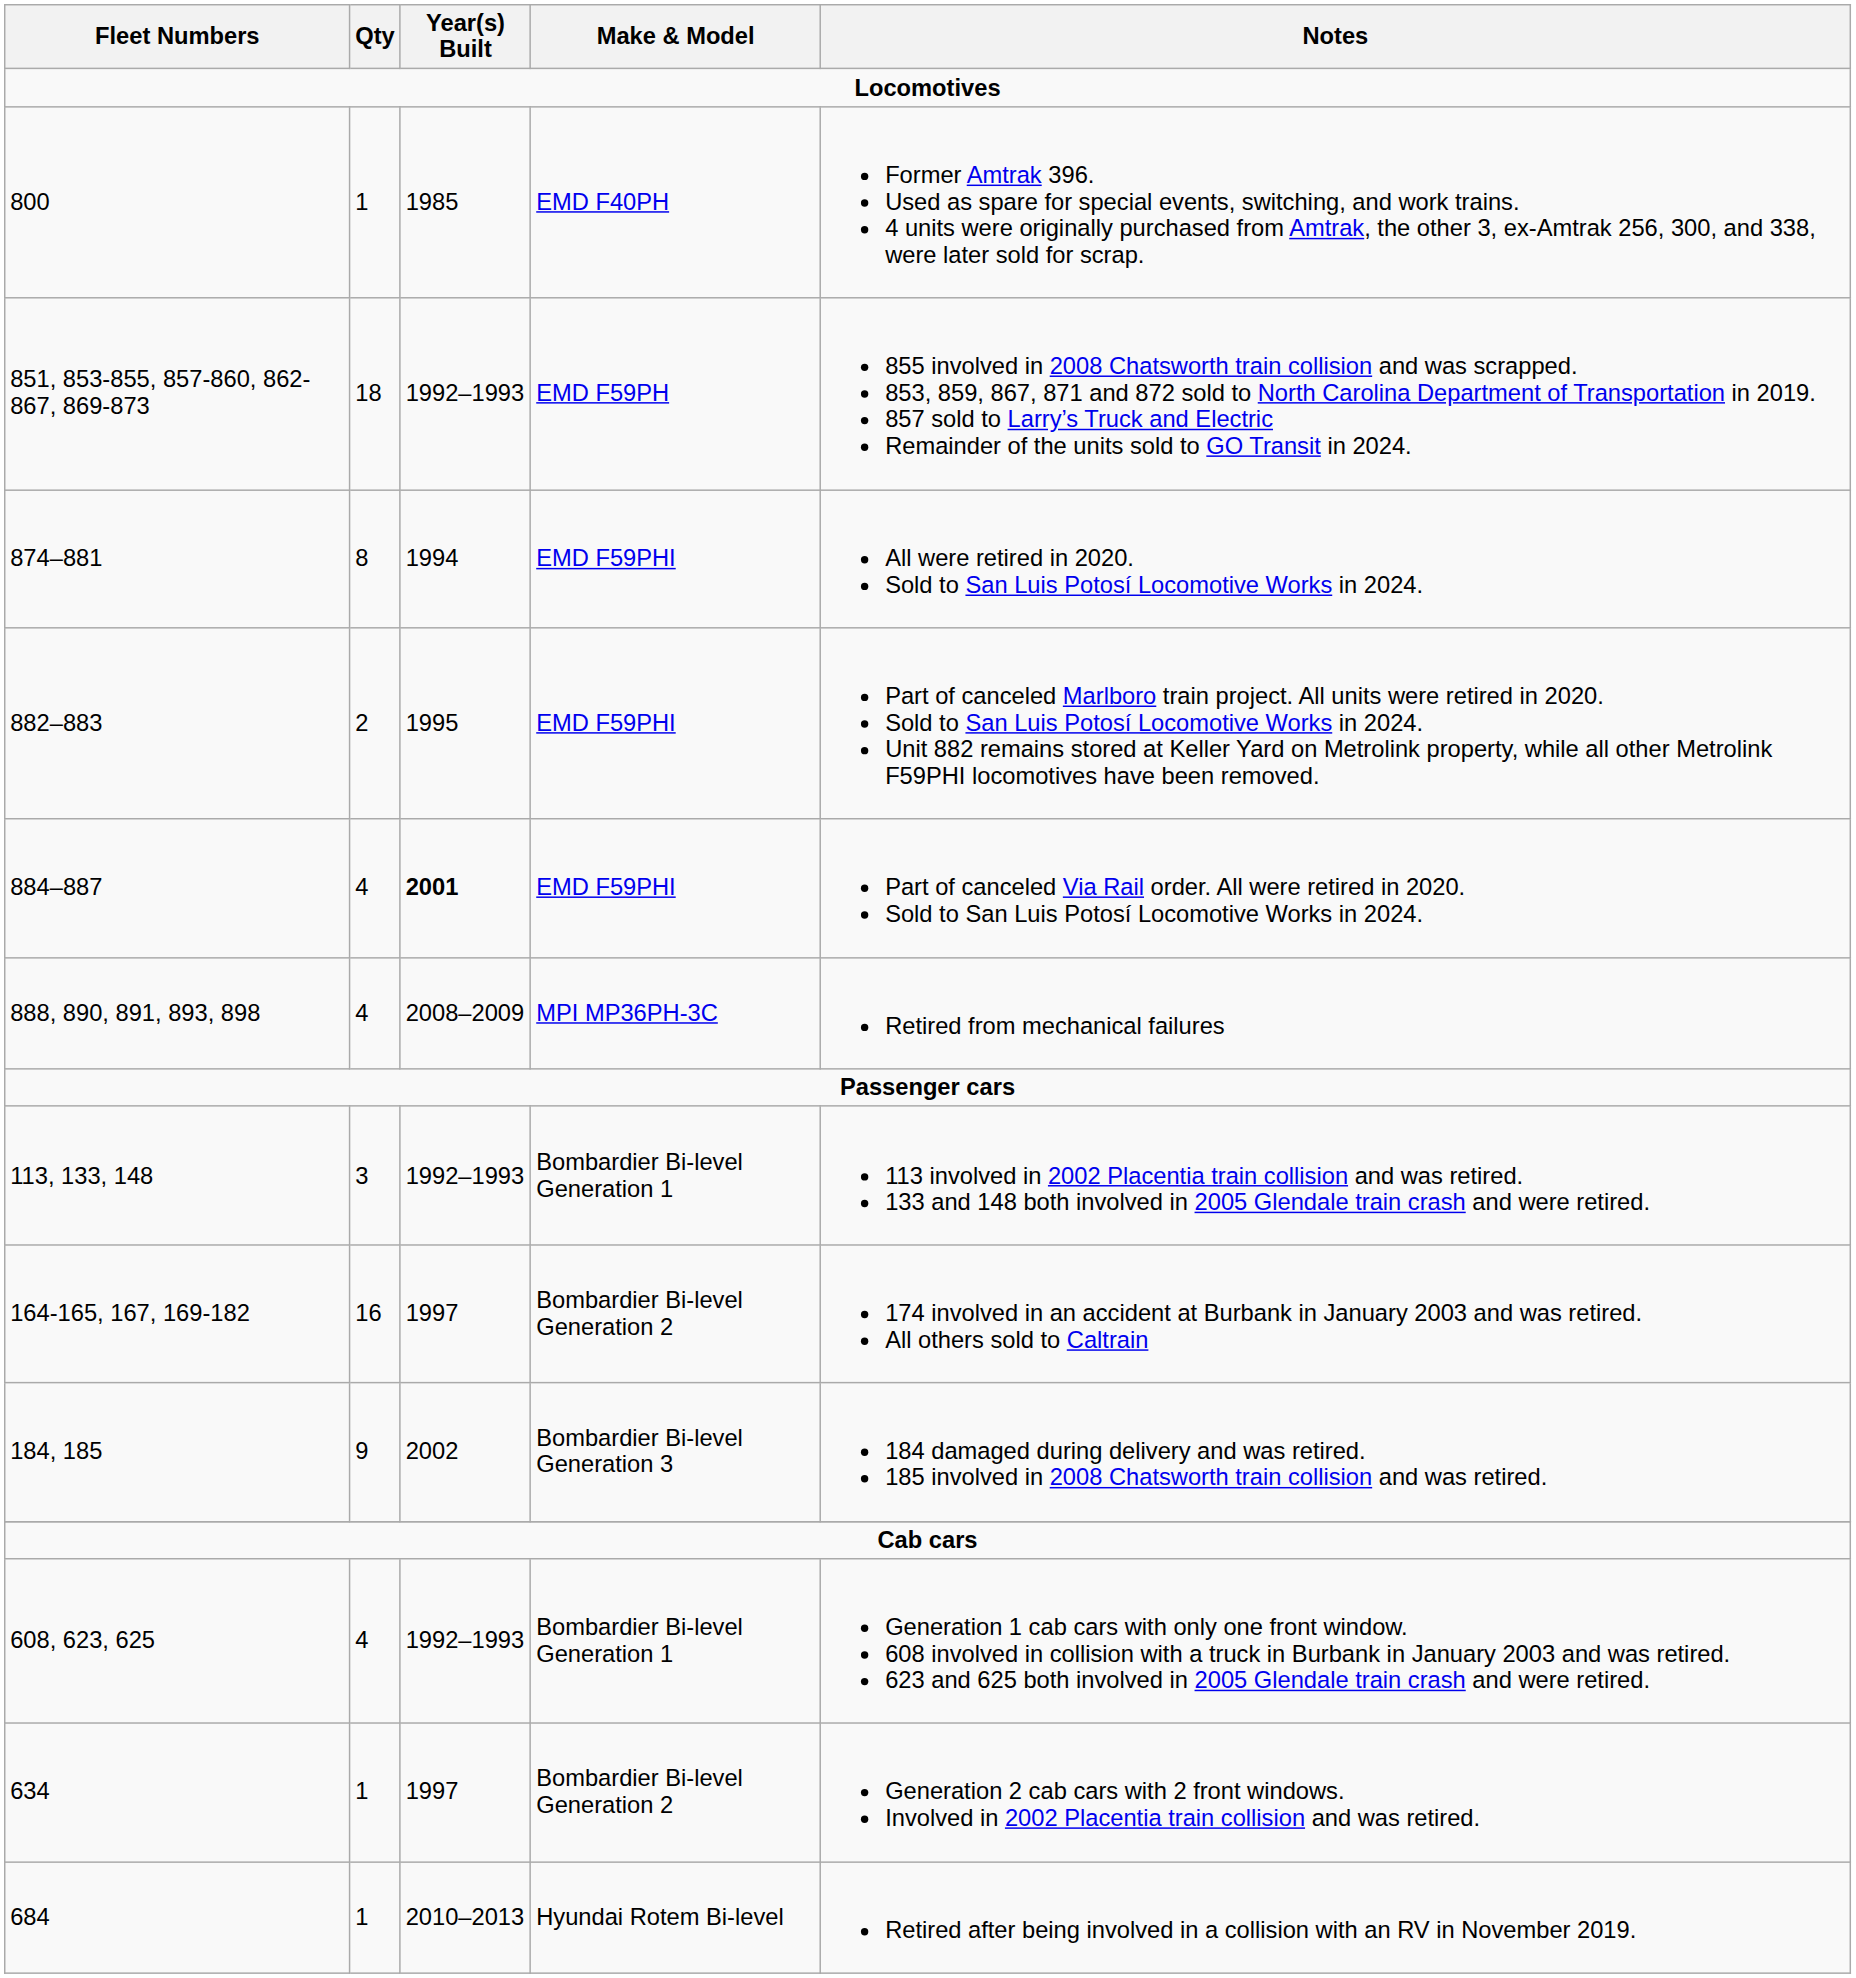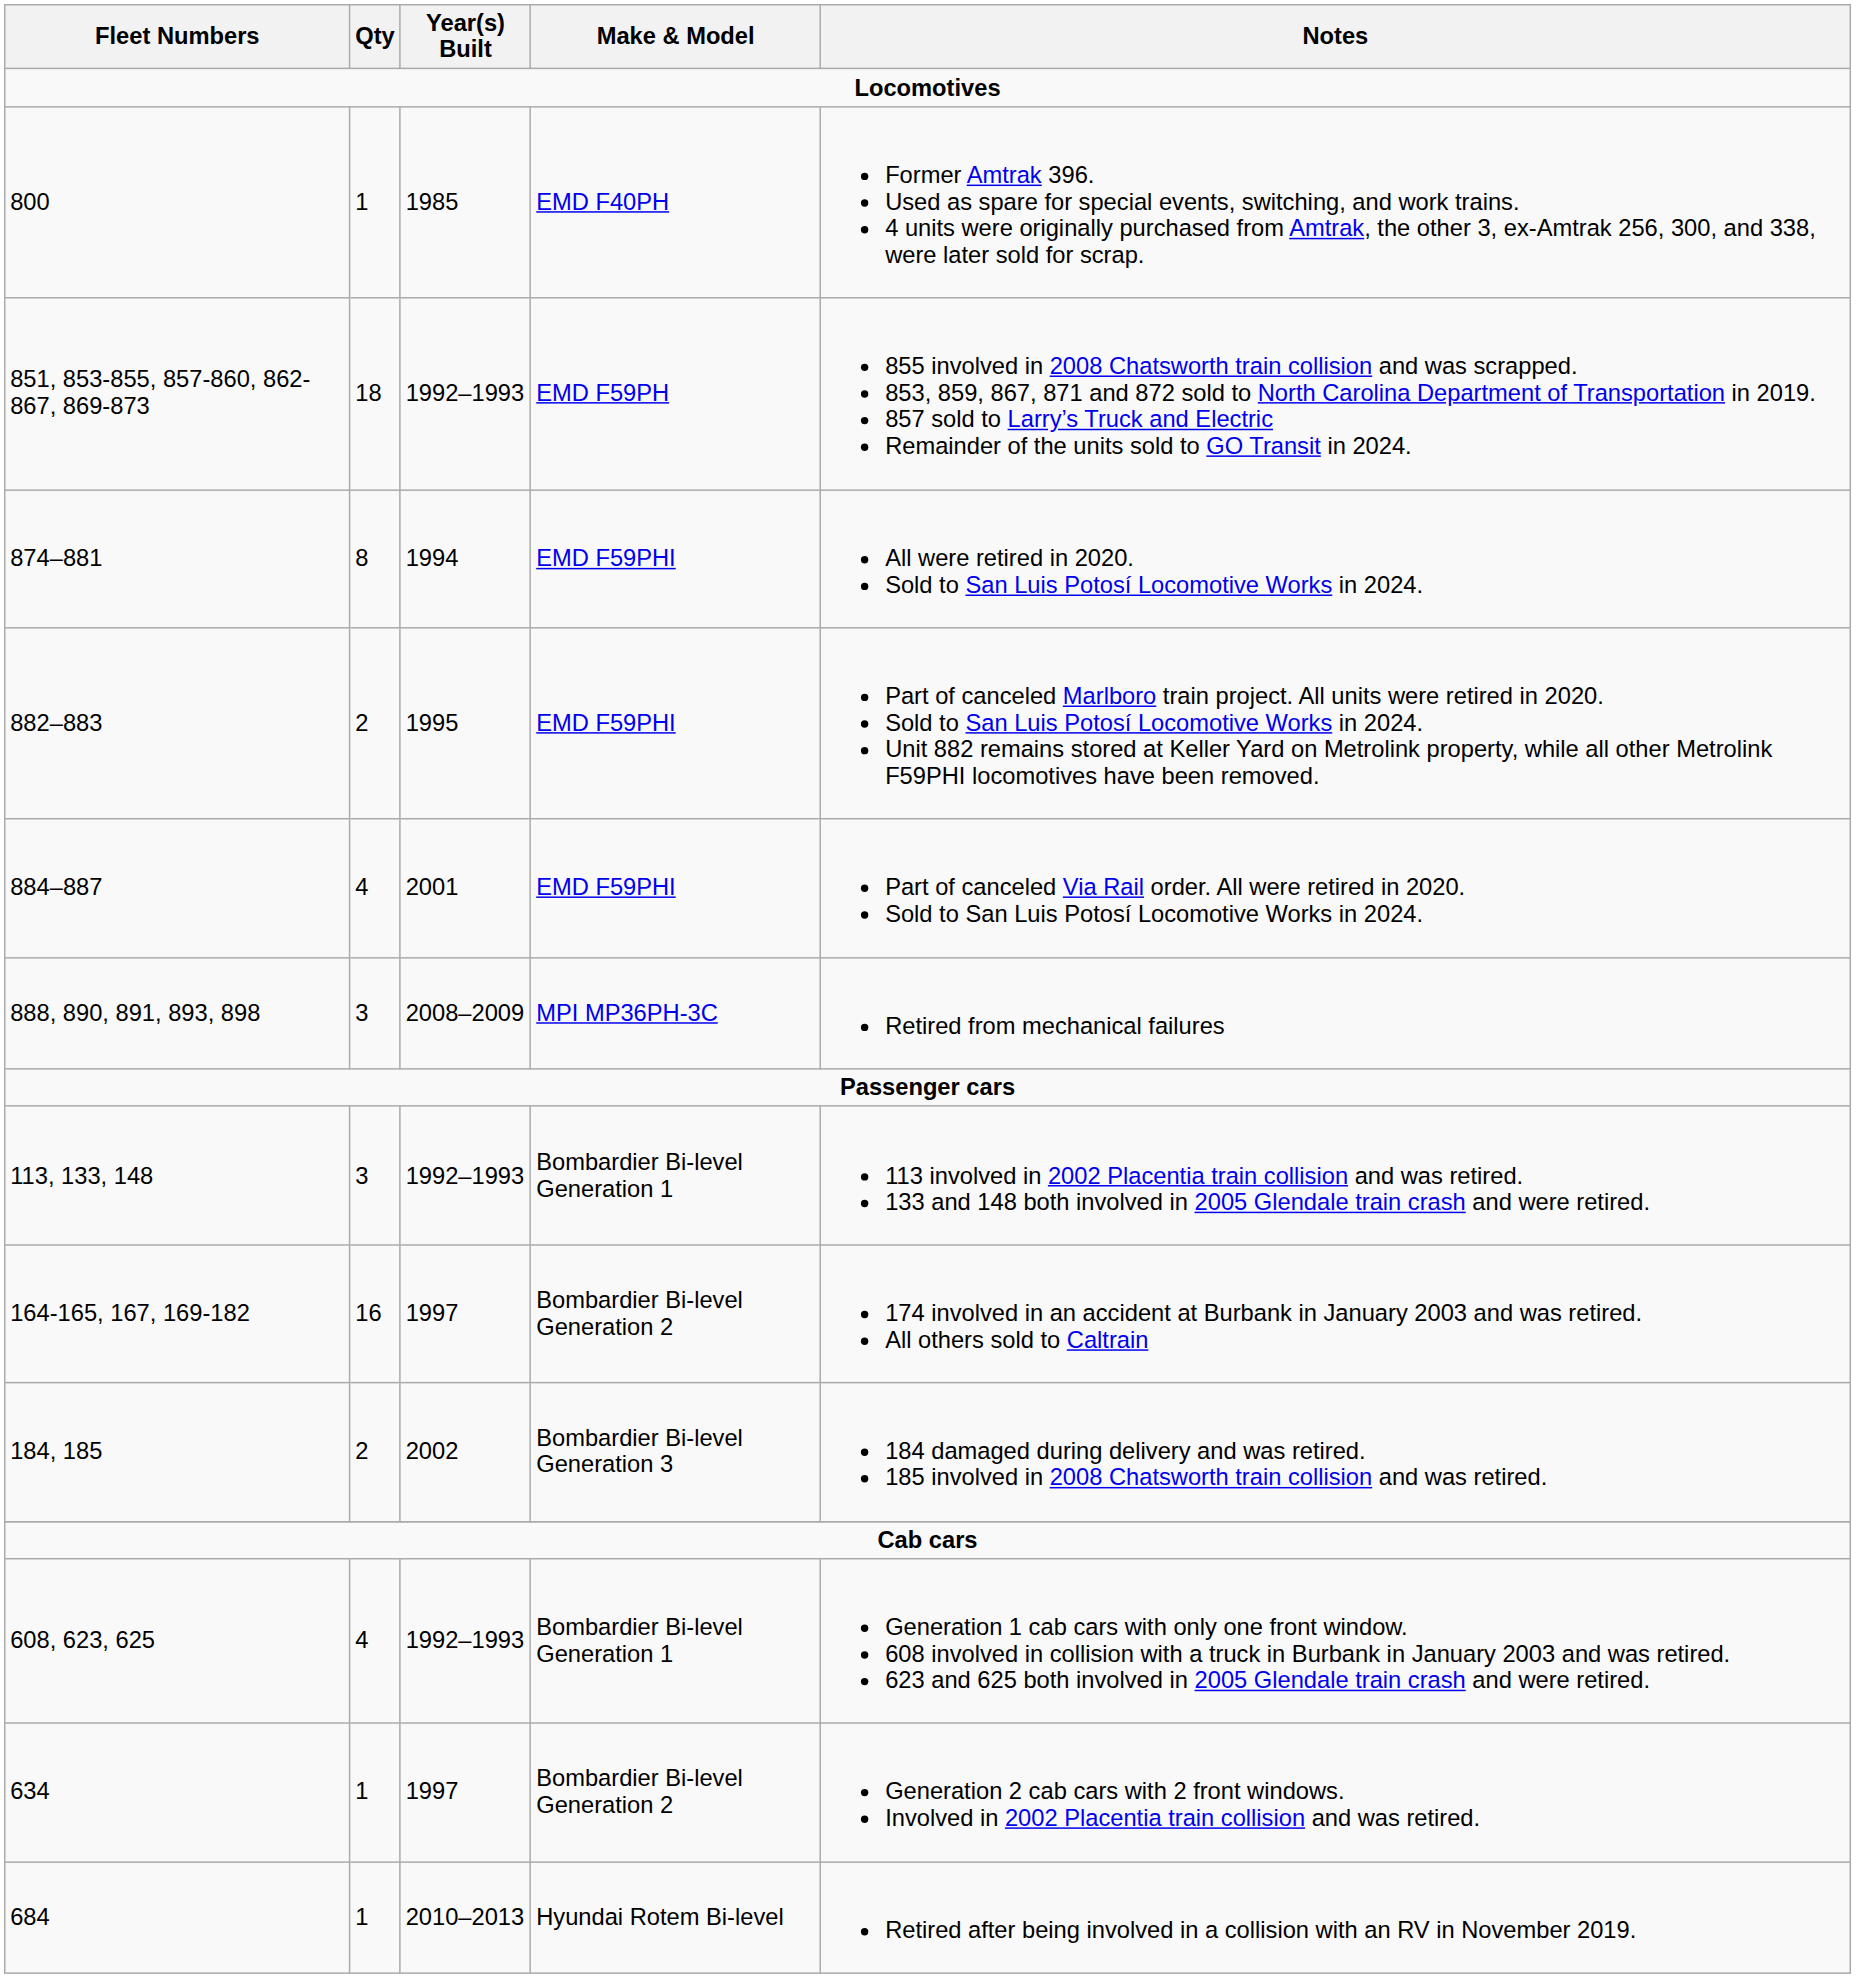884–887 | Year(s) Built: bold -> normal
888, 890, 891, 893, 898 | Qty: 4 -> 3
184, 185 | Qty: 9 -> 2
